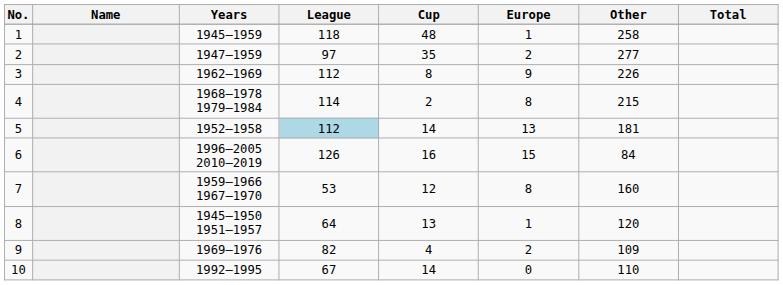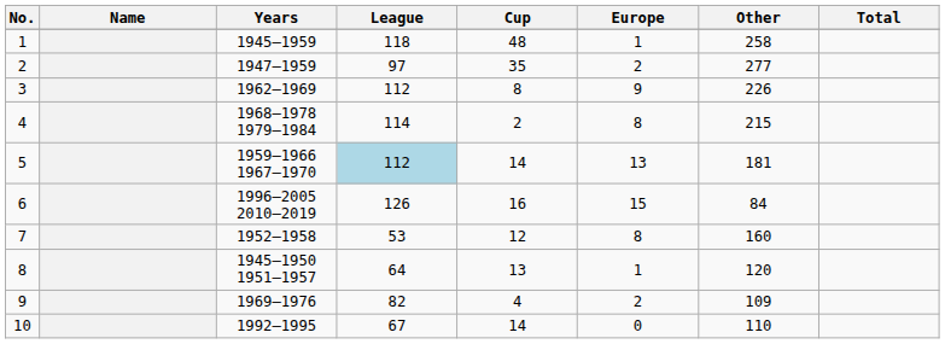5 | Years: 1952–1958 -> 1959–1966 1967–1970
7 | Years: 1959–1966 1967–1970 -> 1952–1958
